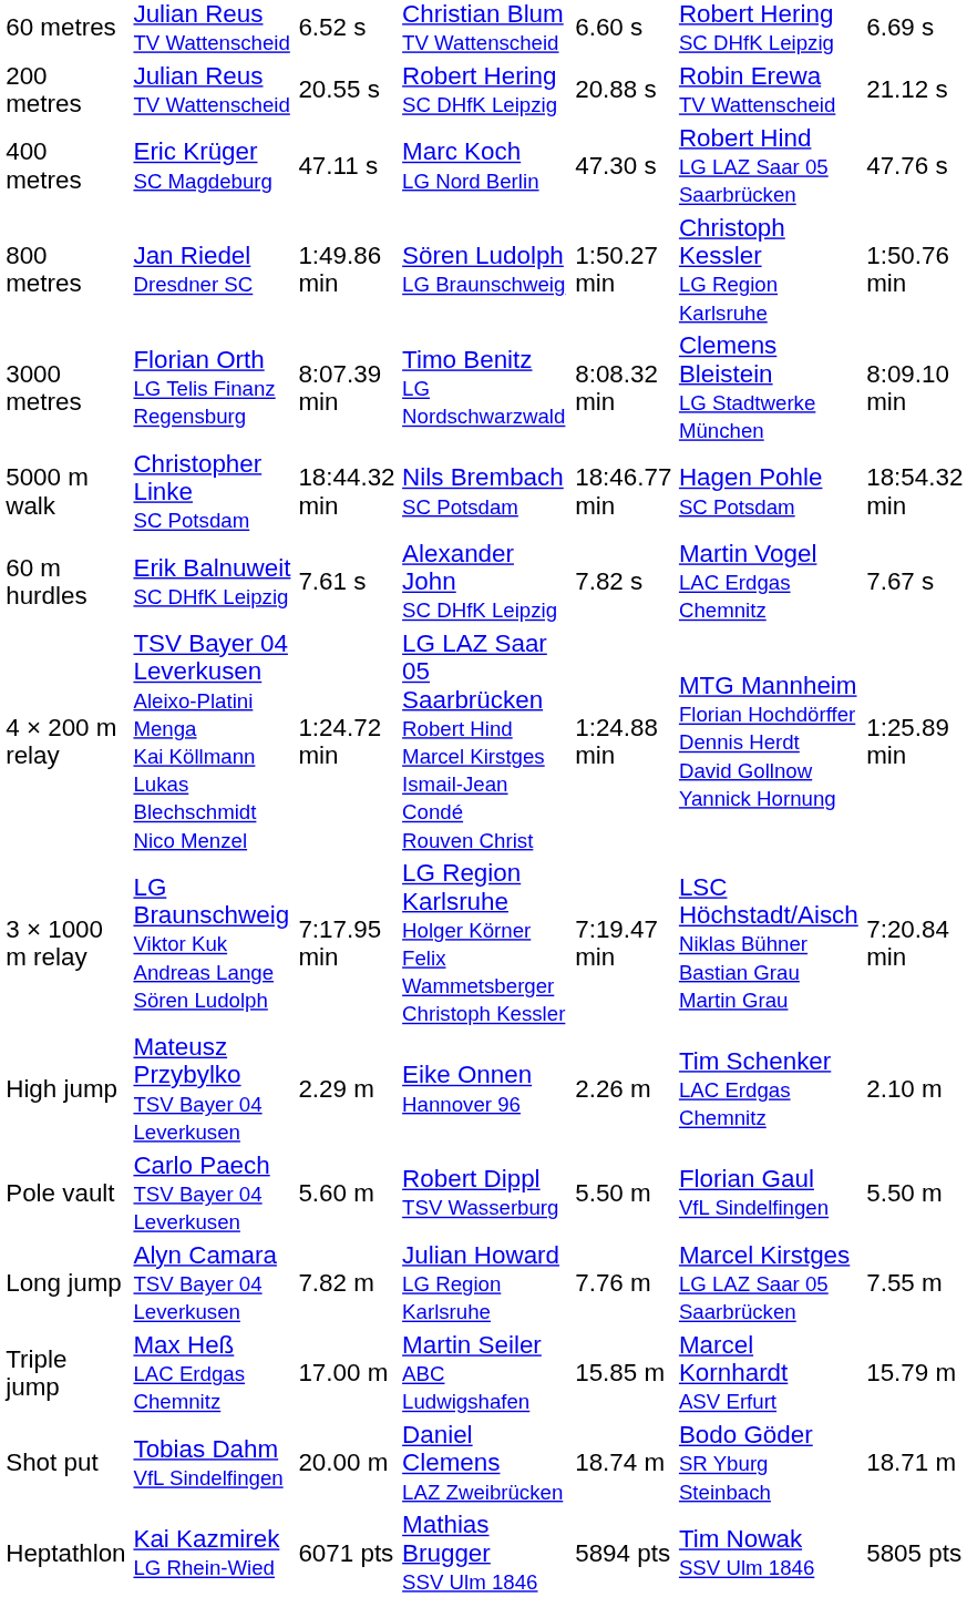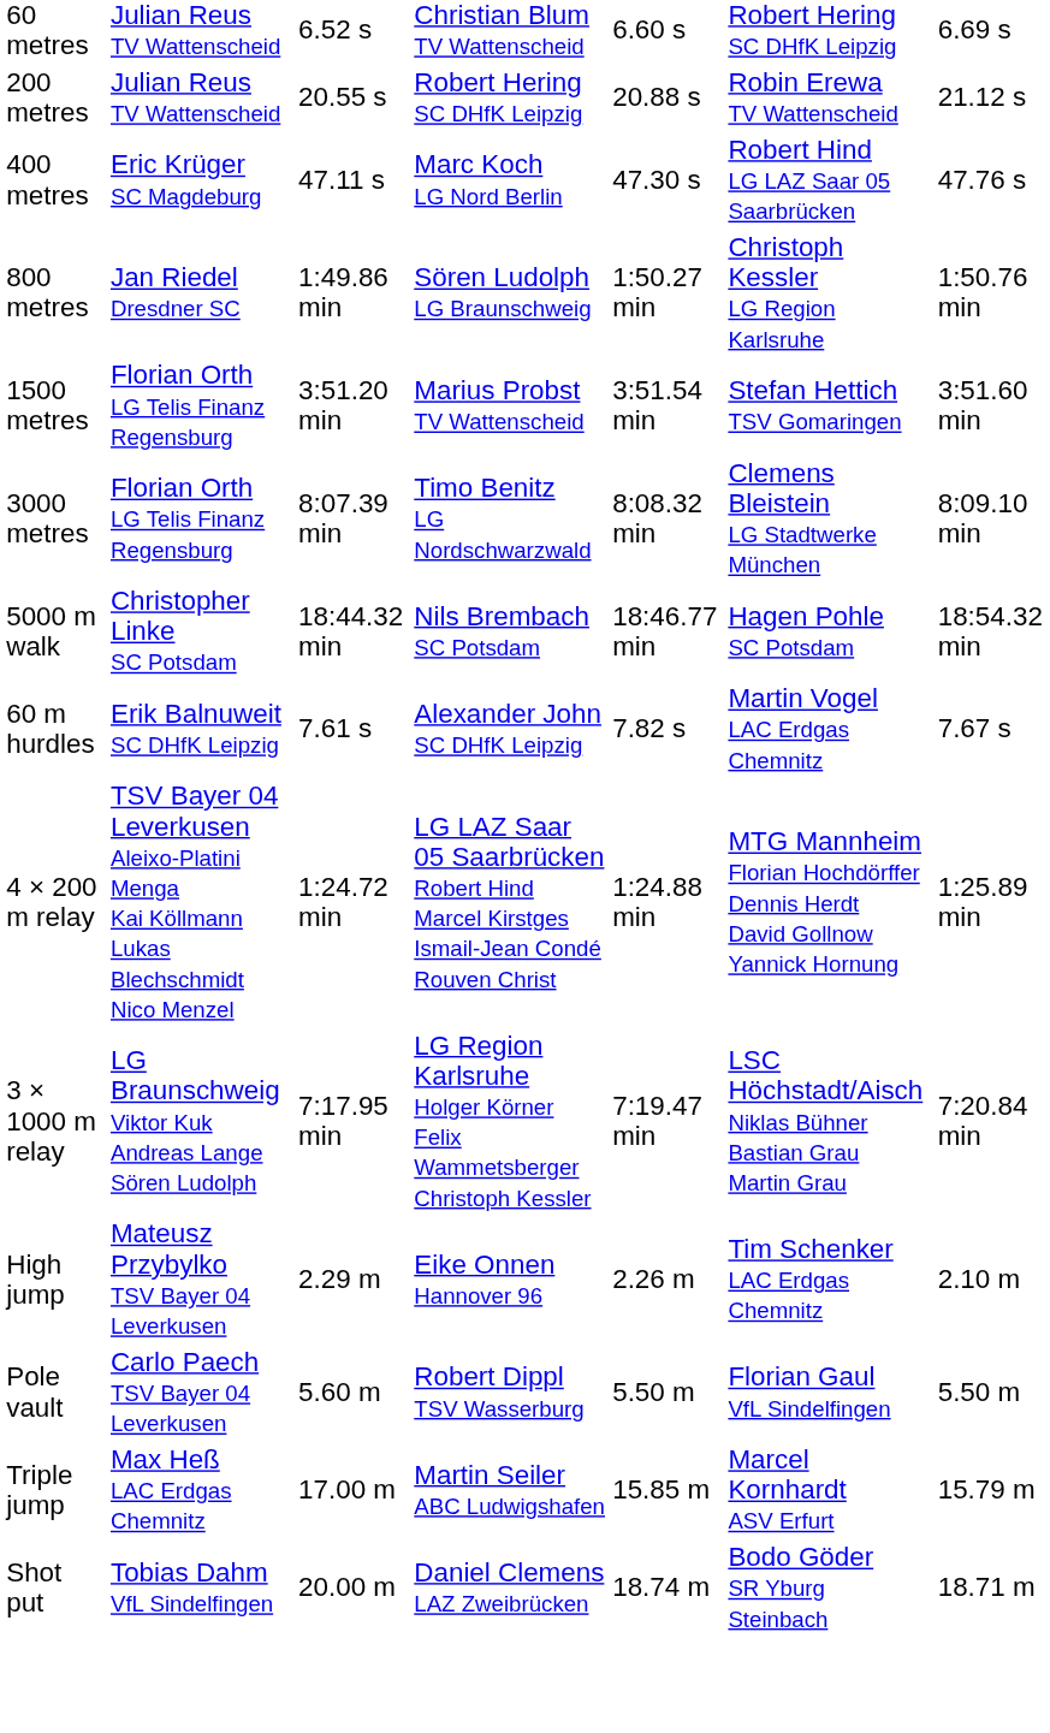+ row: 1500 metres | Florian Orth LG Telis Finanz Regensburg | 3:51.20 min | Marius Probst TV Wattenscheid | 3:51.54 min | Stefan Hettich TSV Gomaringen | 3:51.60 min
- row: Long jump | Alyn Camara TSV Bayer 04 Leverkusen | 7.82 m | Julian Howard LG Region Karlsruhe | 7.76 m | Marcel Kirstges LG LAZ Saar 05 Saarbrücken | 7.55 m
- row: Heptathlon | Kai Kazmirek LG Rhein-Wied | 6071 pts | Mathias Brugger SSV Ulm 1846 | 5894 pts | Tim Nowak SSV Ulm 1846 | 5805 pts
